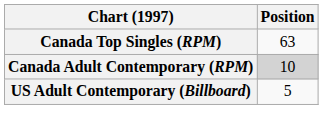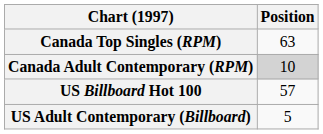+ row: US Billboard Hot 100 | 57
